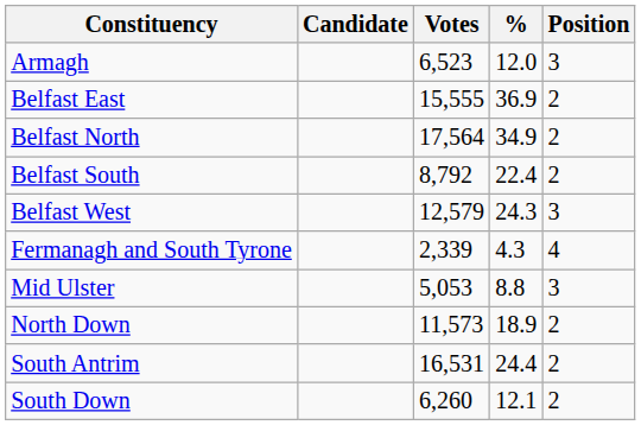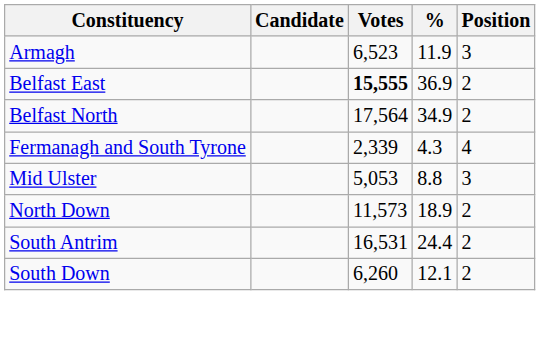Armagh | %: 12.0 -> 11.9
Belfast East | Votes: normal -> bold
- row: Belfast South | 8,792 | 22.4 | 2
- row: Belfast West | 12,579 | 24.3 | 3
